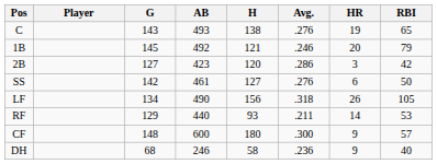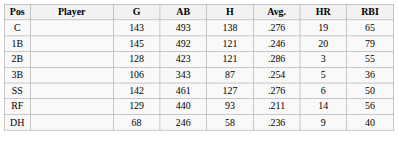2B | G: 127 -> 128
2B | H: 120 -> 121
2B | RBI: 42 -> 55
+ row: 3B | 106 | 343 | 87 | .254 | 5 | 36
- row: LF | 134 | 490 | 156 | .318 | 26 | 105
RF | RBI: 53 -> 56
- row: CF | 148 | 600 | 180 | .300 | 9 | 57
